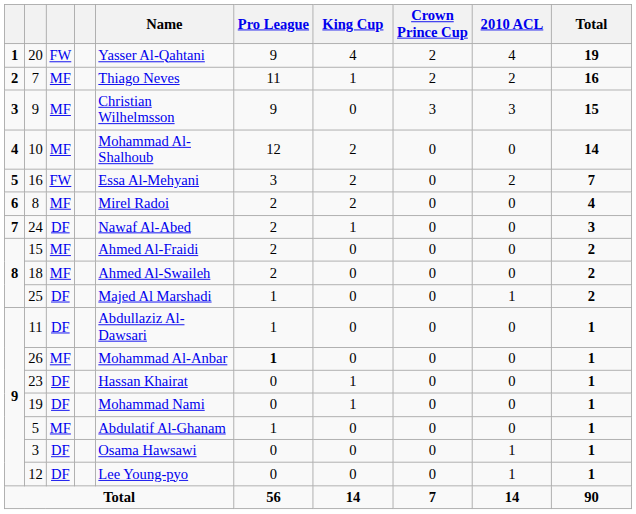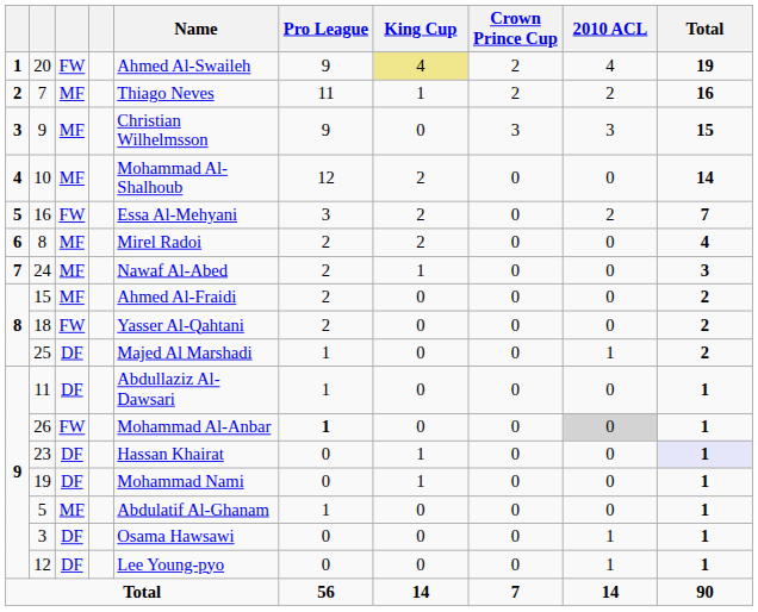20 | Name: Yasser Al-Qahtani -> Ahmed Al-Swaileh
20 | King Cup: no background -> khaki background
24 | column 3: DF -> MF
18 | column 3: MF -> FW
18 | Name: Ahmed Al-Swaileh -> Yasser Al-Qahtani
26 | column 3: MF -> FW
26 | 2010 ACL: no background -> lightgrey background
23 | Total: no background -> lavender background
